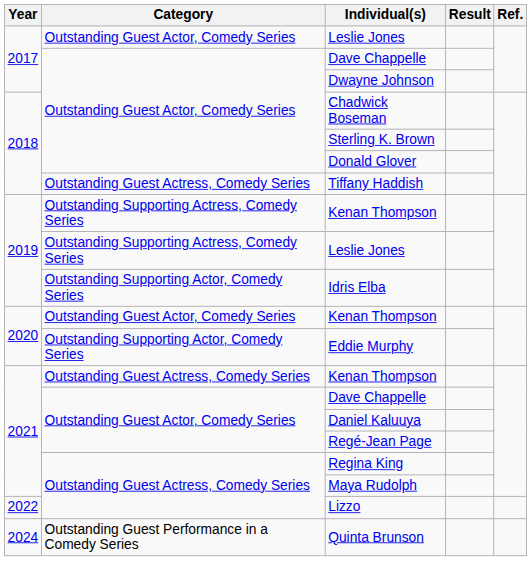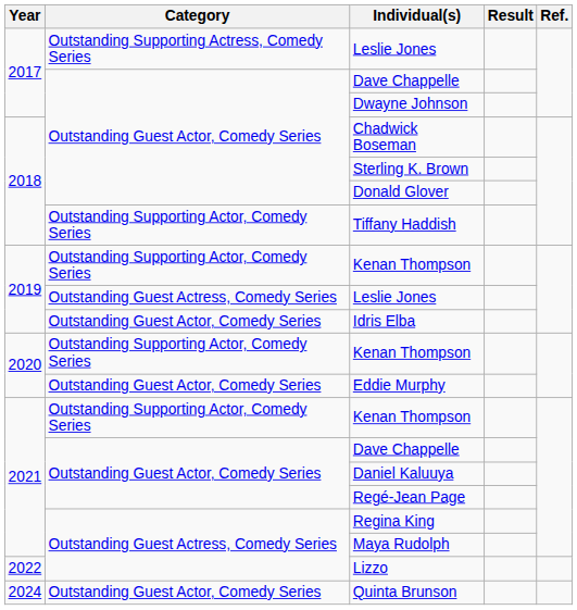2017 / Leslie Jones | Category: Outstanding Guest Actor, Comedy Series -> Outstanding Supporting Actress, Comedy Series
Tiffany Haddish | Category: Outstanding Guest Actress, Comedy Series -> Outstanding Supporting Actor, Comedy Series
2019 / Kenan Thompson | Category: Outstanding Supporting Actress, Comedy Series -> Outstanding Supporting Actor, Comedy Series
2019 / Leslie Jones | Category: Outstanding Supporting Actress, Comedy Series -> Outstanding Guest Actress, Comedy Series
Idris Elba | Category: Outstanding Supporting Actor, Comedy Series -> Outstanding Guest Actor, Comedy Series
2020 / Kenan Thompson | Category: Outstanding Guest Actor, Comedy Series -> Outstanding Supporting Actor, Comedy Series
Eddie Murphy | Category: Outstanding Supporting Actor, Comedy Series -> Outstanding Guest Actor, Comedy Series
2021 / Kenan Thompson | Category: Outstanding Guest Actress, Comedy Series -> Outstanding Supporting Actor, Comedy Series
Quinta Brunson | Category: Outstanding Guest Performance in a Comedy Series -> Outstanding Guest Actor, Comedy Series
